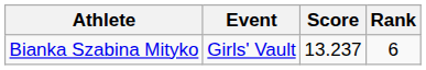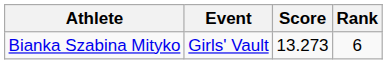Bianka Szabina Mityko | Score: 13.237 -> 13.273
